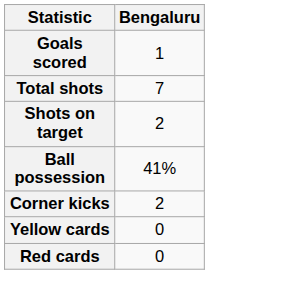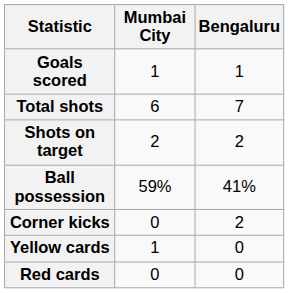+ column: Mumbai City | 1 | 6 | 2 | 59% | 0 | 1 | 0
